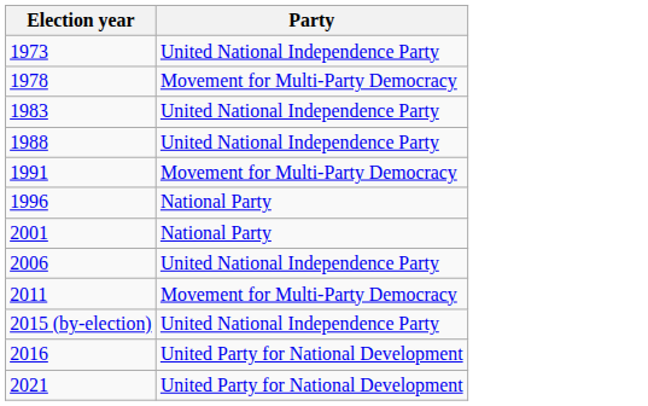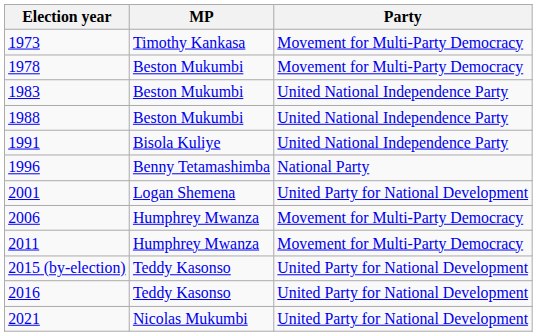+ column: MP | Timothy Kankasa | Beston Mukumbi | Beston Mukumbi | Beston Mukumbi | Bisola Kuliye | Benny Tetamashimba | Logan Shemena | Humphrey Mwanza | Humphrey Mwanza | Teddy Kasonso | Teddy Kasonso | Nicolas Mukumbi
1973 | Party: United National Independence Party -> Movement for Multi-Party Democracy
1991 | Party: Movement for Multi-Party Democracy -> United National Independence Party
2001 | Party: National Party -> United Party for National Development
2006 | Party: United National Independence Party -> Movement for Multi-Party Democracy
2015 (by-election) | Party: United National Independence Party -> United Party for National Development
